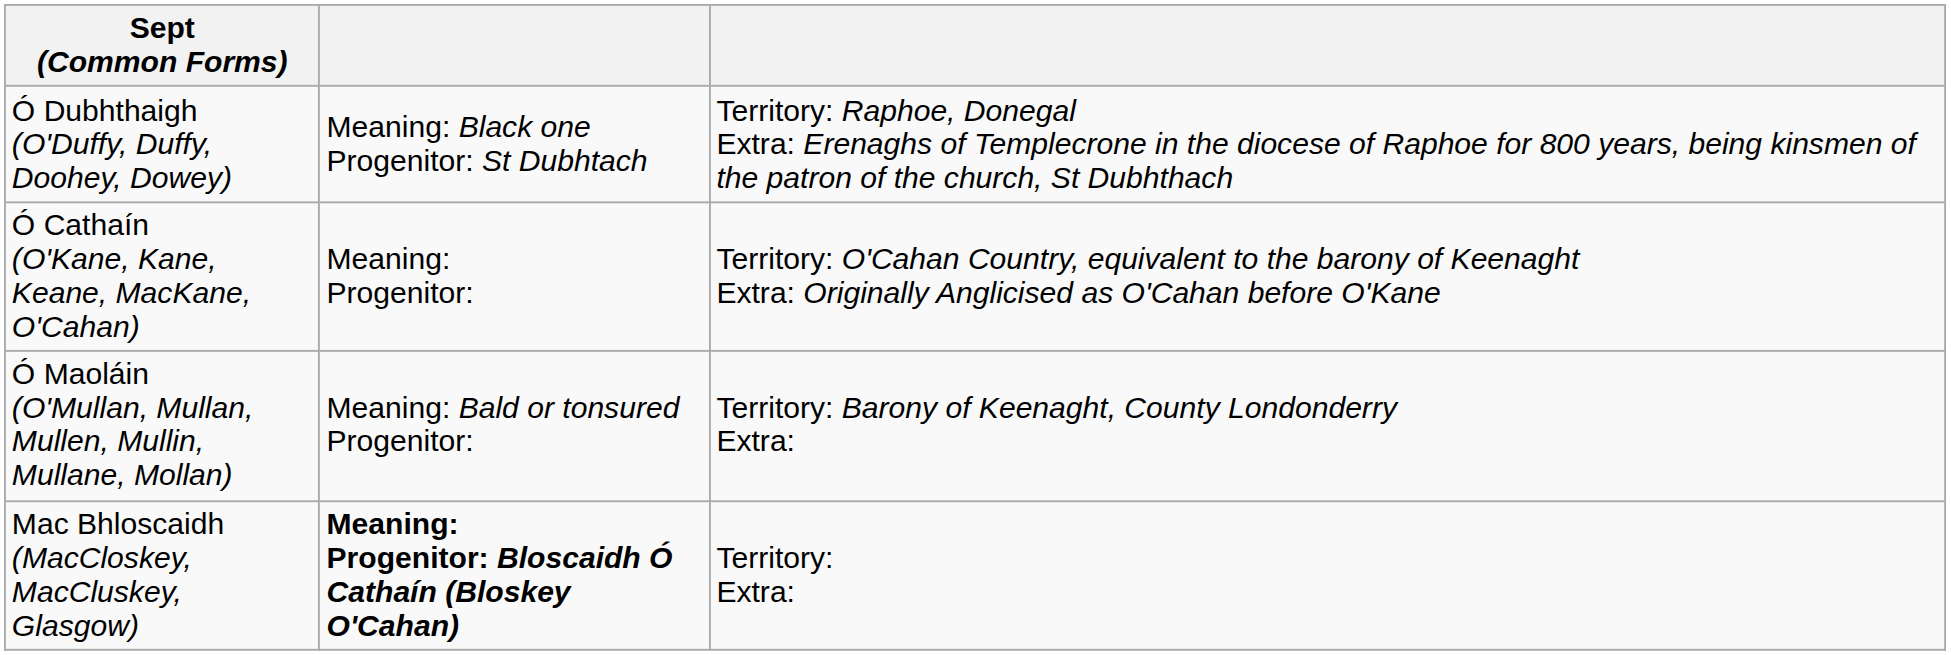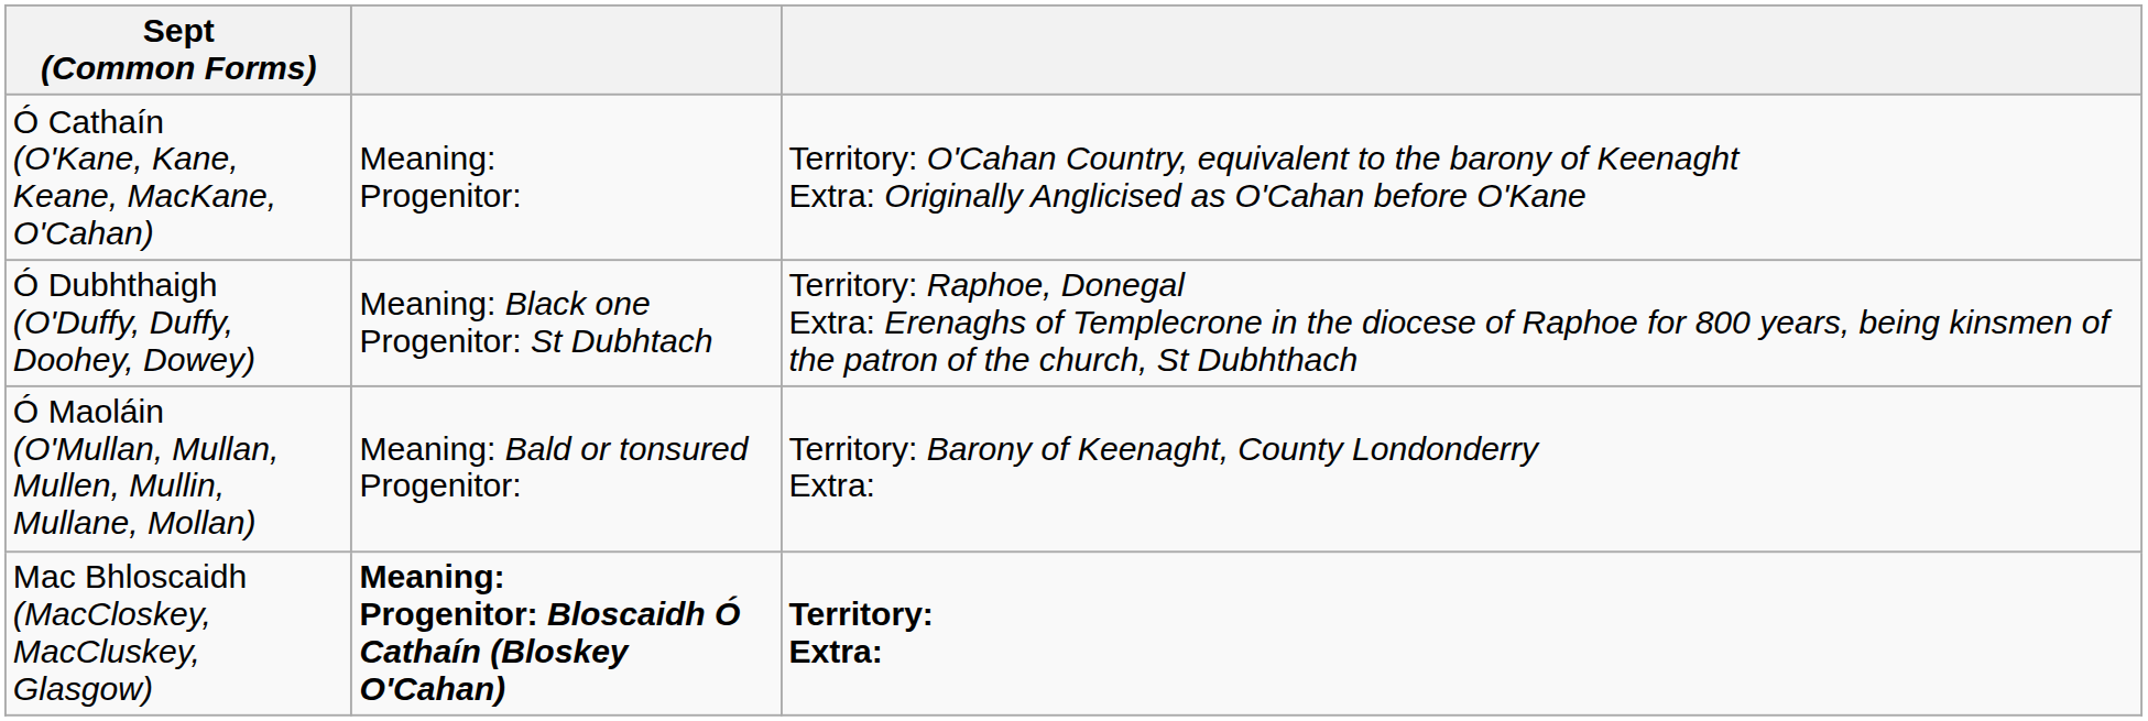rows swapped: Ó Cathaín (O'Kane, Kane, Keane, MacKane, O'Cahan) <-> Ó Dubhthaigh (O'Duffy, Duffy, Doohey, Dowey)
Mac Bhloscaidh (MacCloskey, MacCluskey, Glasgow) | column 3: normal -> bold
